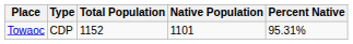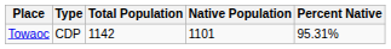Towaoc | Total Population: 1152 -> 1142
